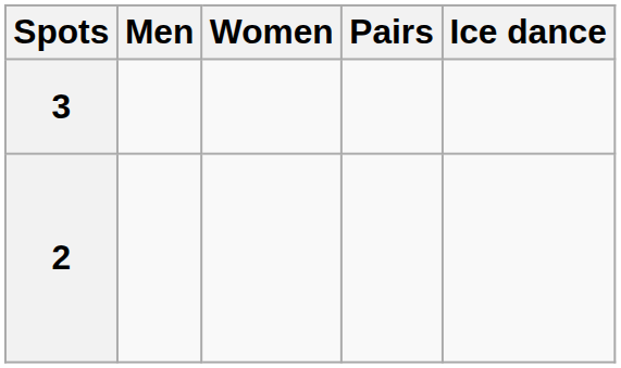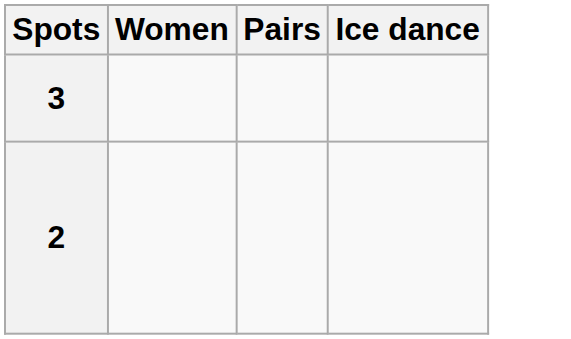- column: Men
